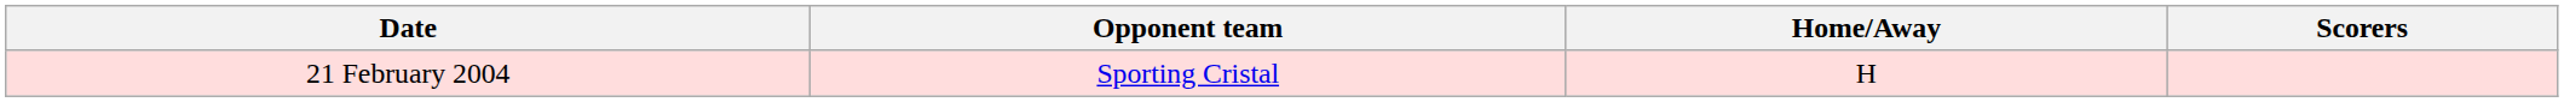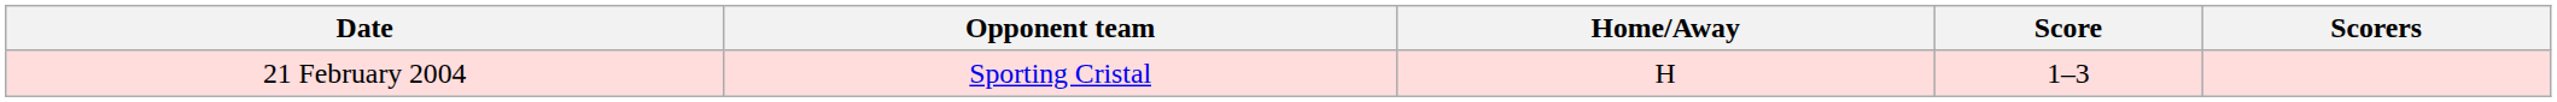+ column: Score | 1–3
